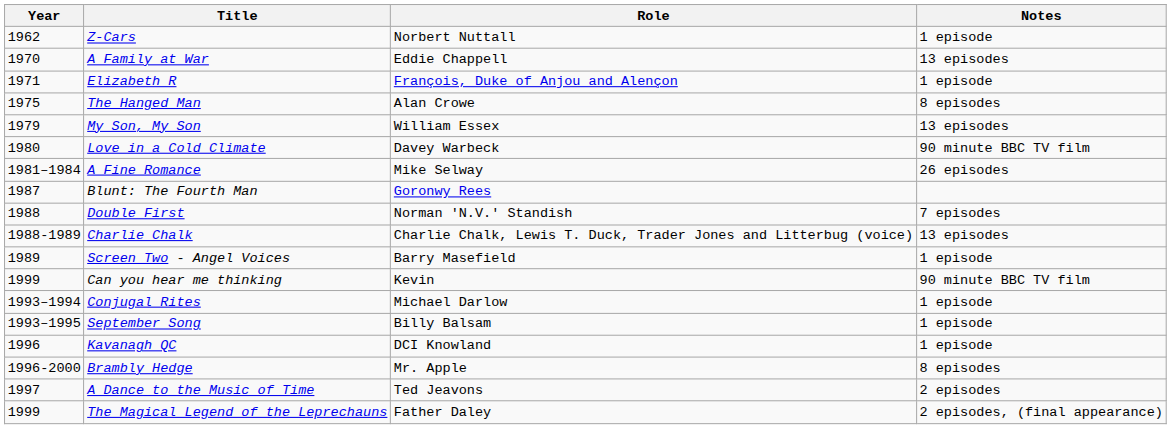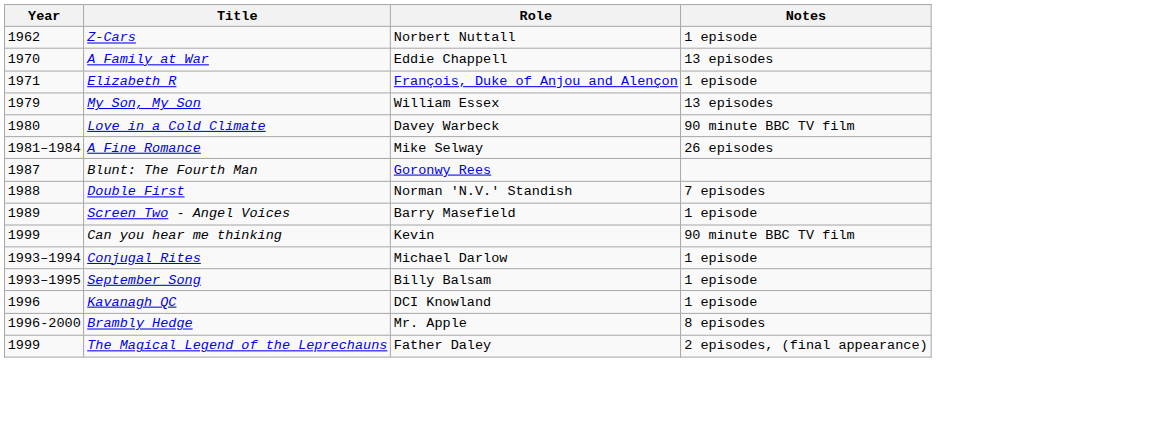- row: 1975 | The Hanged Man | Alan Crowe | 8 episodes
- row: 1988-1989 | Charlie Chalk | Charlie Chalk, Lewis T. Duck, Trader Jones and Litterbug (voice) | 13 episodes
- row: 1997 | A Dance to the Music of Time | Ted Jeavons | 2 episodes
